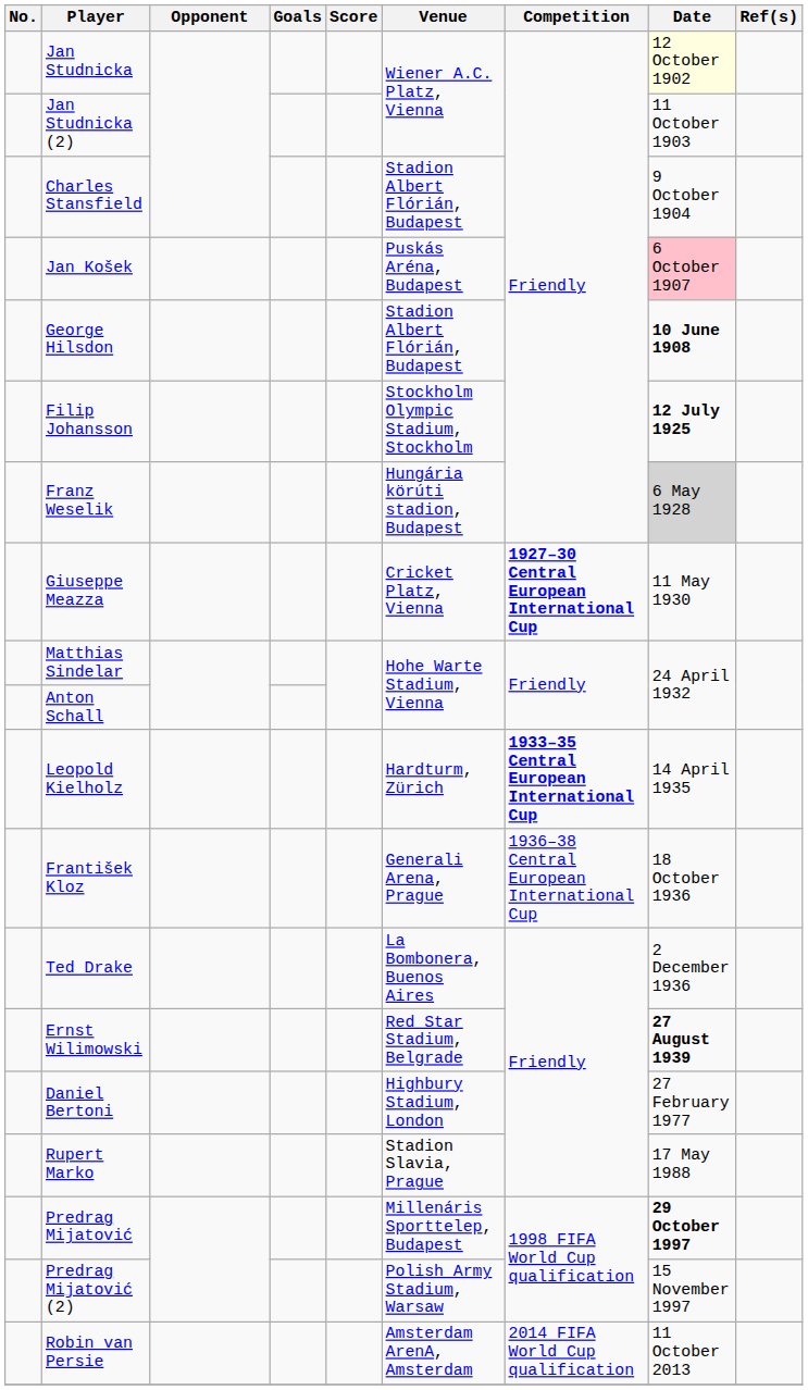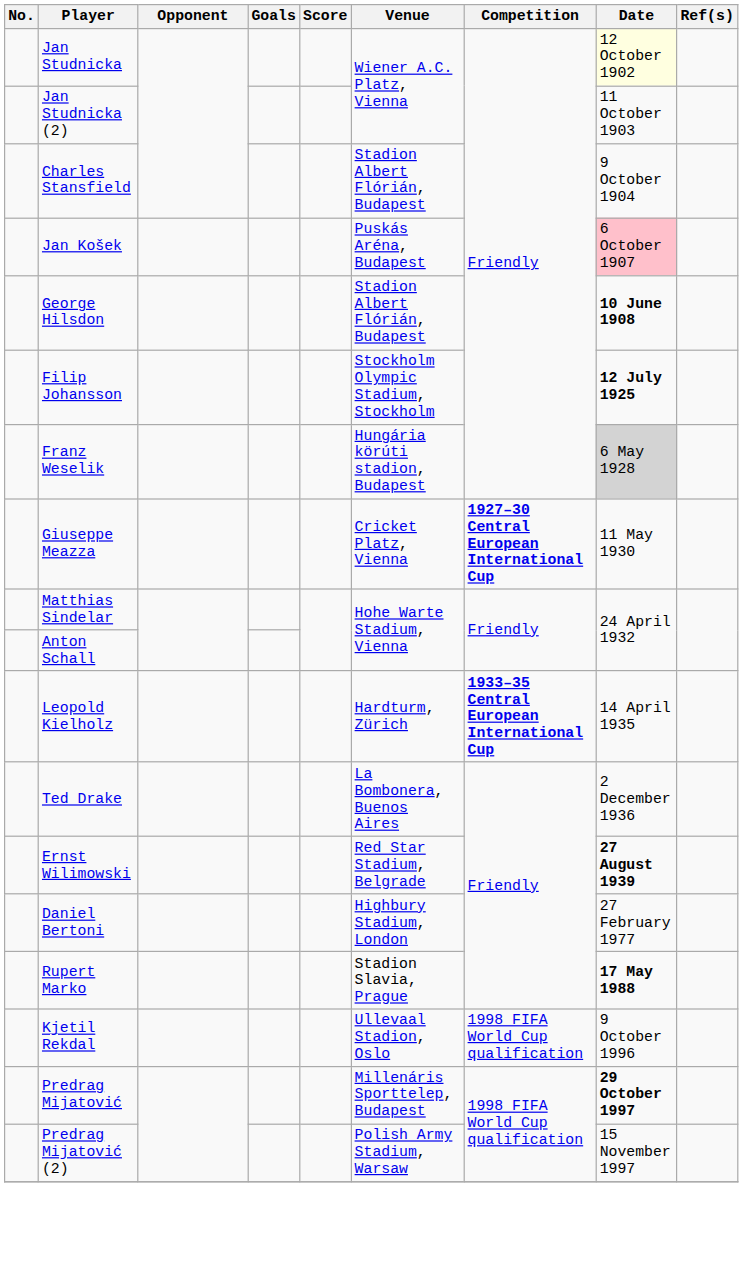- row: František Kloz | Generali Arena, Prague | 1936–38 Central European International Cup | 18 October 1936
Rupert Marko | Date: normal -> bold
+ row: Kjetil Rekdal | Ullevaal Stadion, Oslo | 1998 FIFA World Cup qualification | 9 October 1996
- row: Robin van Persie | Amsterdam ArenA, Amsterdam | 2014 FIFA World Cup qualification | 11 October 2013
